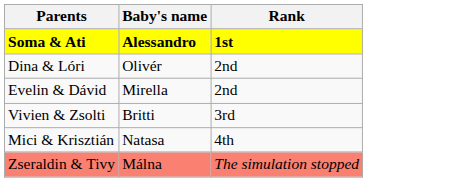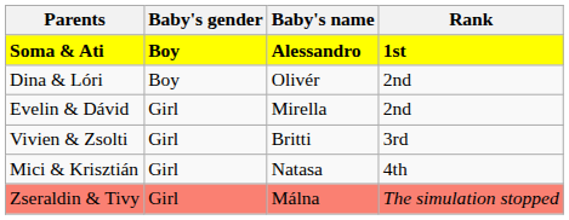+ column: Baby's gender | Boy | Boy | Girl | Girl | Girl | Girl
